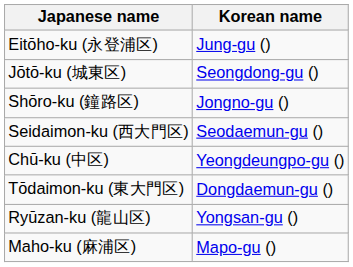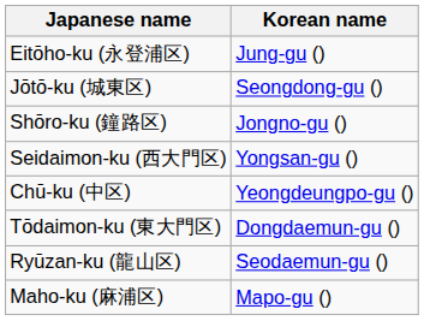Seidaimon-ku (西大門区) | Korean name: Seodaemun-gu () -> Yongsan-gu ()
Ryūzan-ku (龍山区) | Korean name: Yongsan-gu () -> Seodaemun-gu ()
